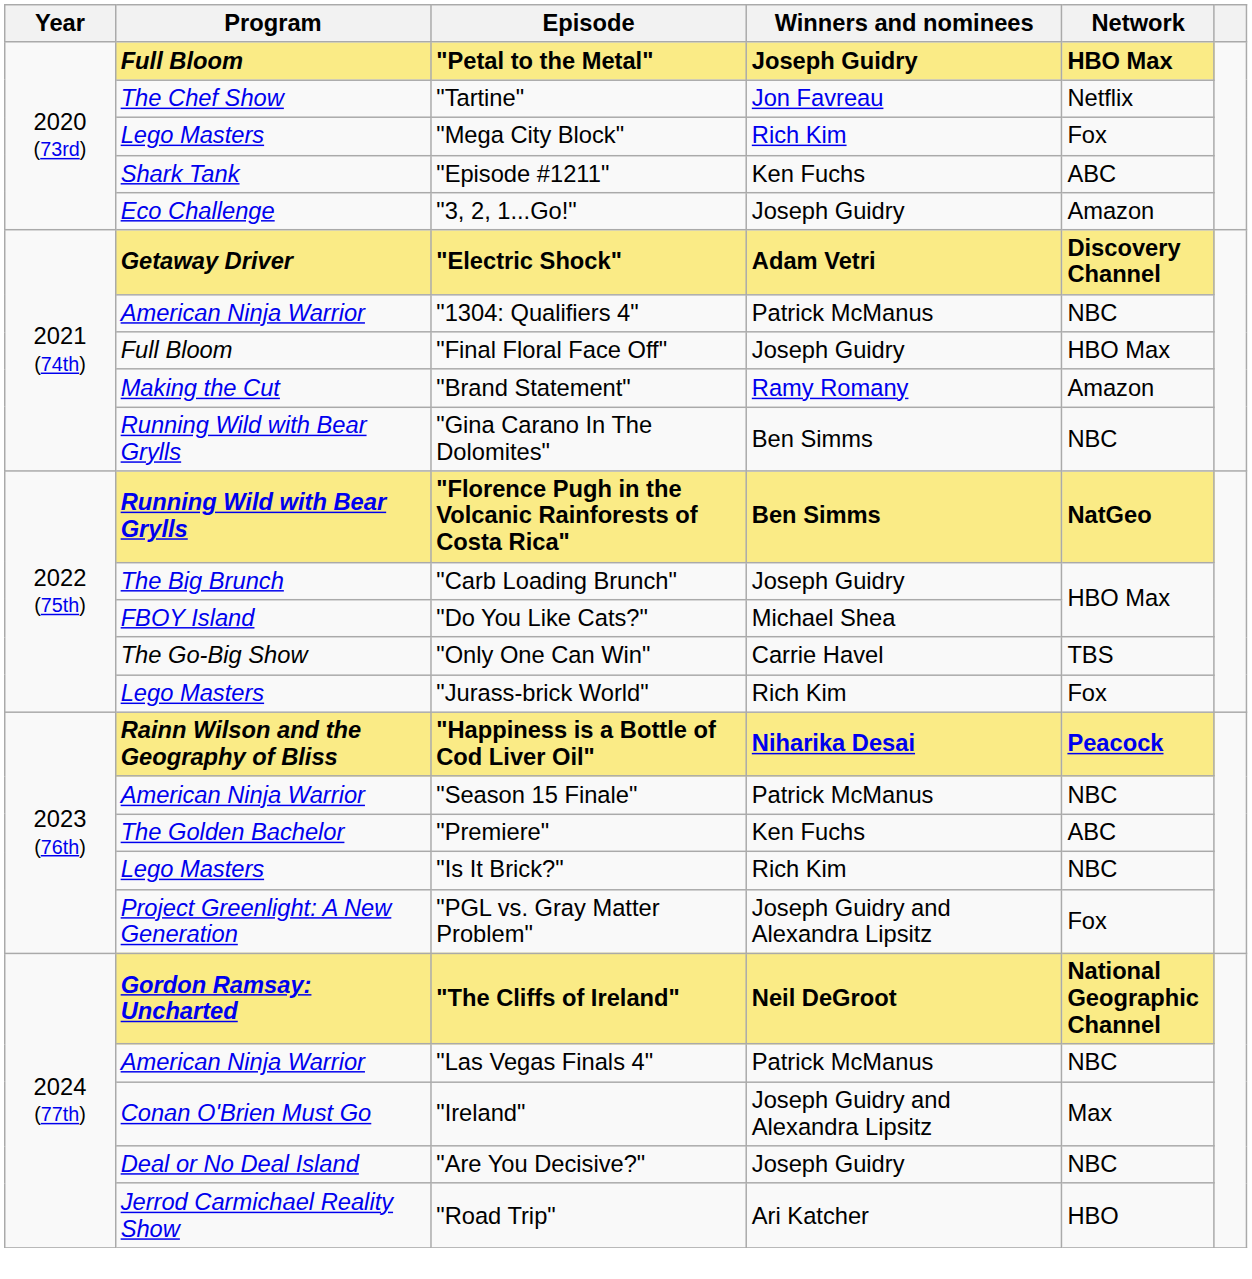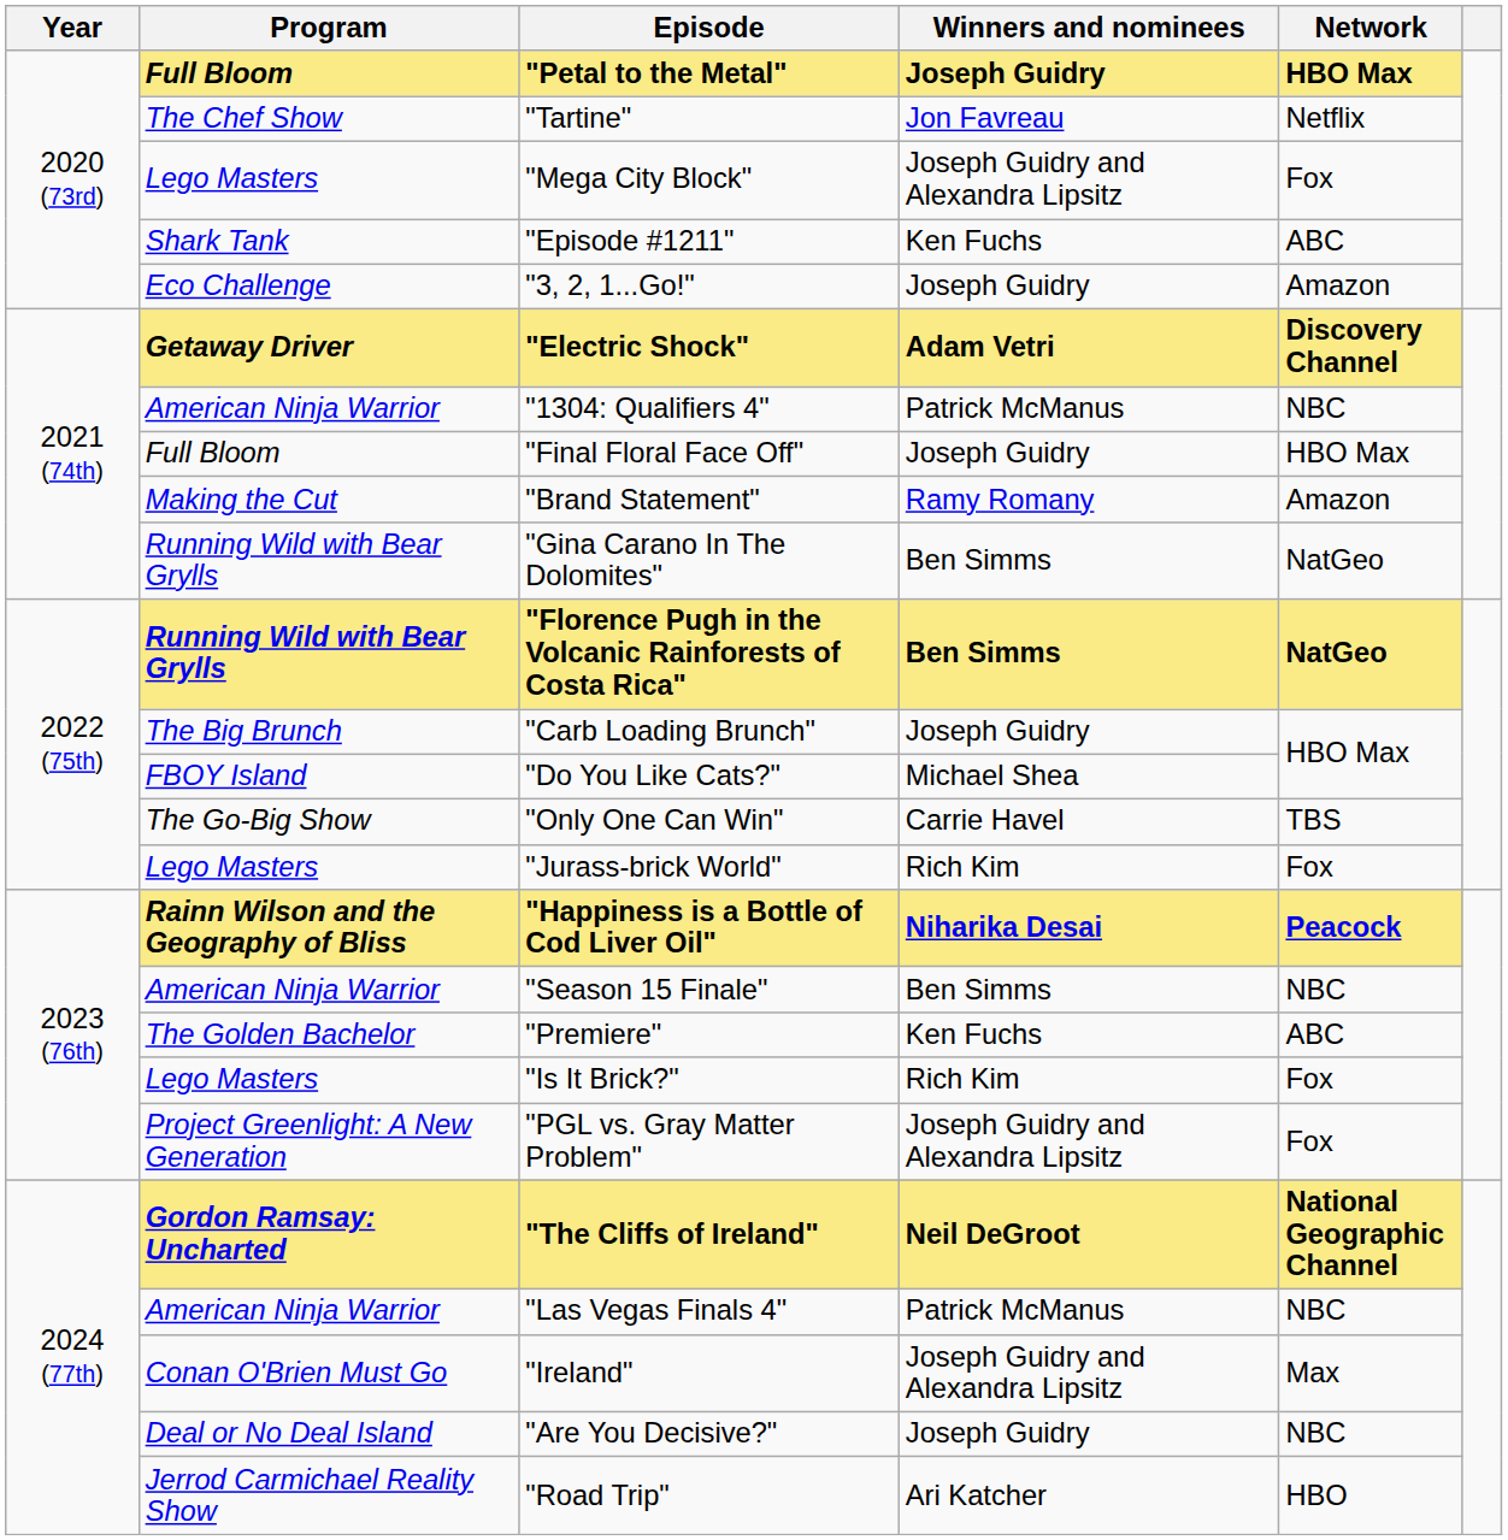"Mega City Block" | Winners and nominees: Rich Kim -> Joseph Guidry and Alexandra Lipsitz
"Gina Carano In The Dolomites" | Network: NBC -> NatGeo
"Season 15 Finale" | Winners and nominees: Patrick McManus -> Ben Simms
"Is It Brick?" | Network: NBC -> Fox
